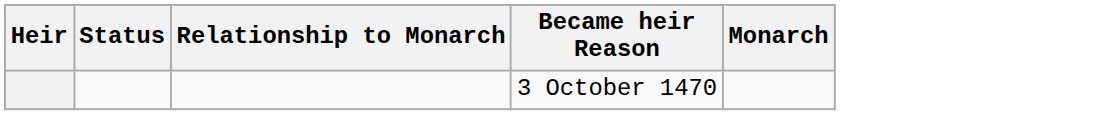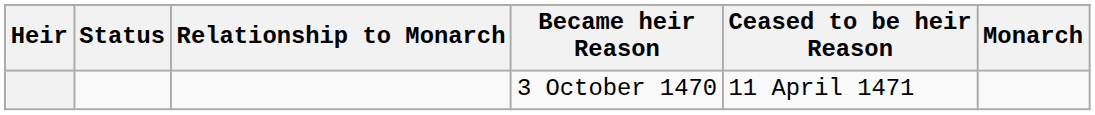+ column: Ceased to be heir Reason | 11 April 1471
